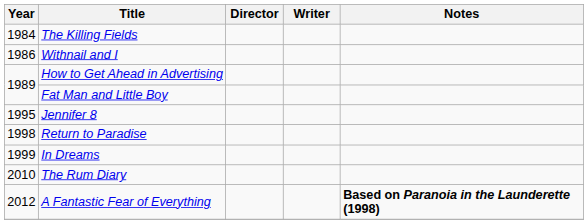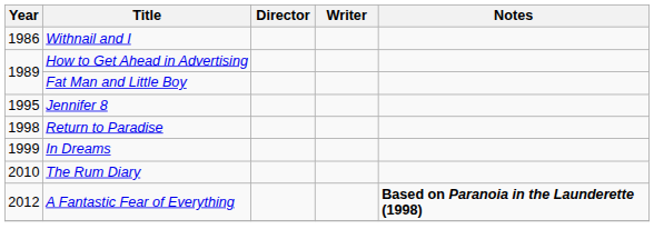- row: 1984 | The Killing Fields
